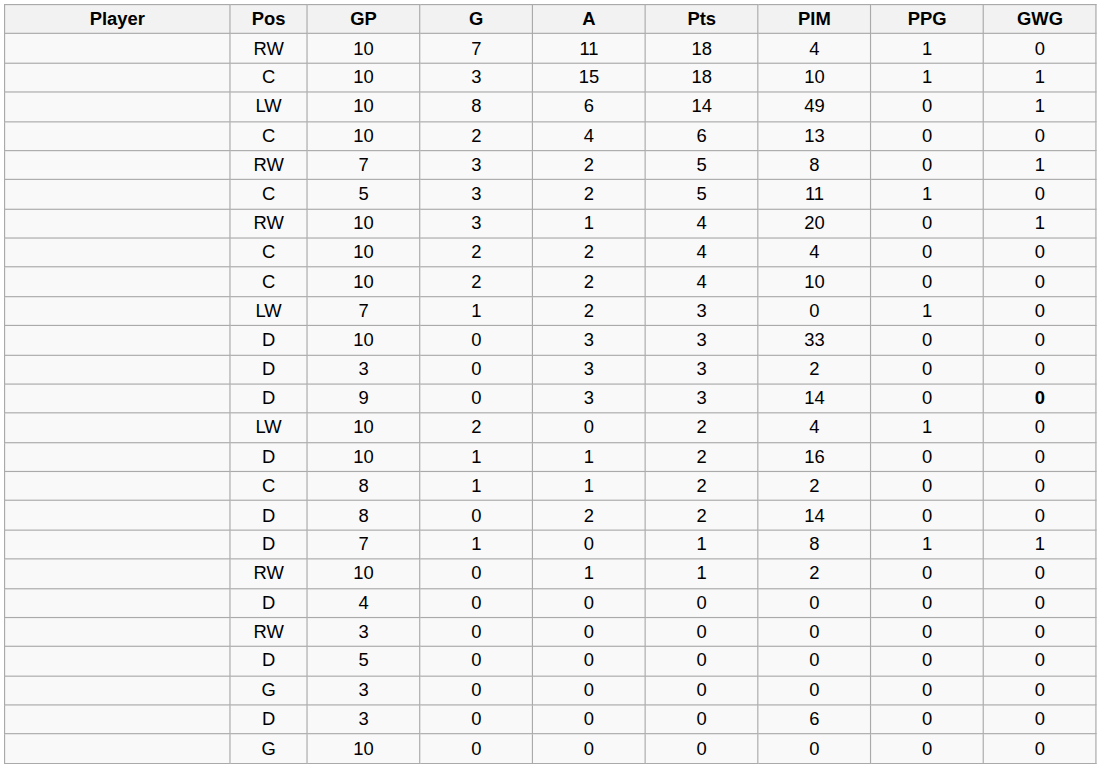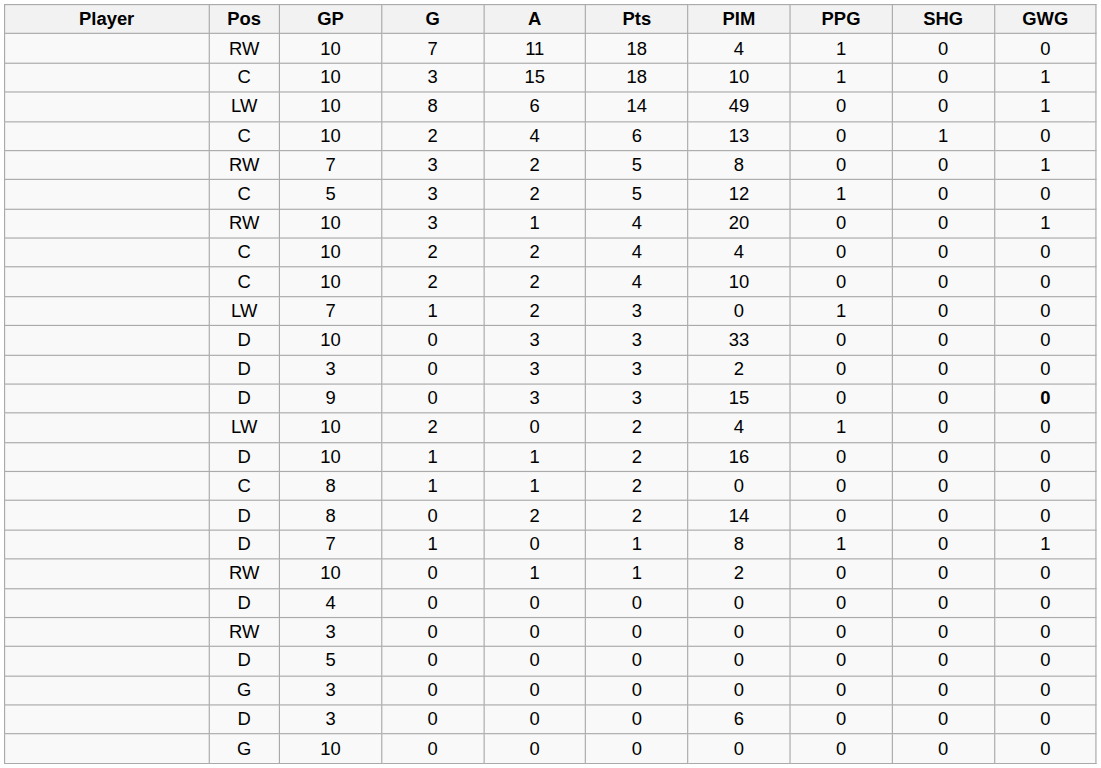+ column: SHG | 0 | 0 | 0 | 1 | 0 | 0 | 0 | 0 | 0 | 0 | 0 | 0 | 0 | 0 | 0 | 0 | 0 | 0 | 0 | 0 | 0 | 0 | 0 | 0 | 0
C / 5 | PIM: 11 -> 12
9 | PIM: 14 -> 15
C / 8 | PIM: 2 -> 0
